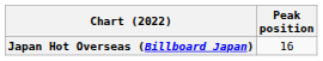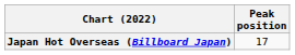Japan Hot Overseas (Billboard Japan) | Peak position: 16 -> 17
